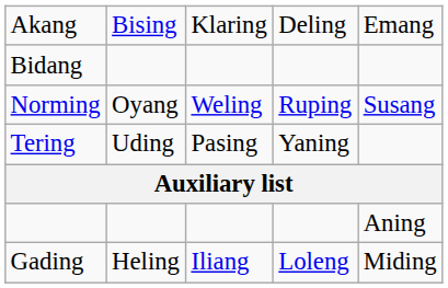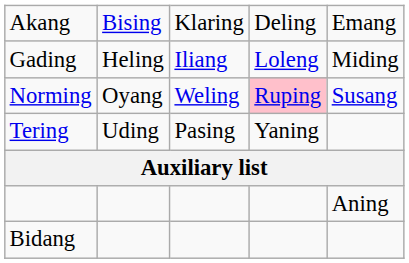rows swapped: Gading <-> Bidang
Norming | column 4: no background -> pink background
